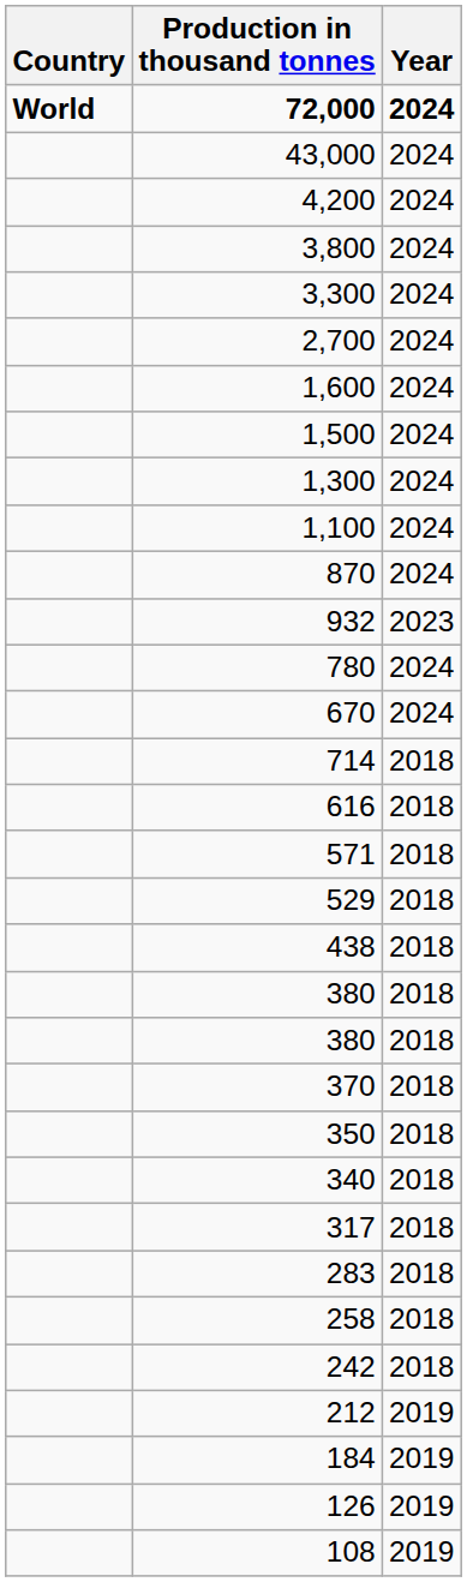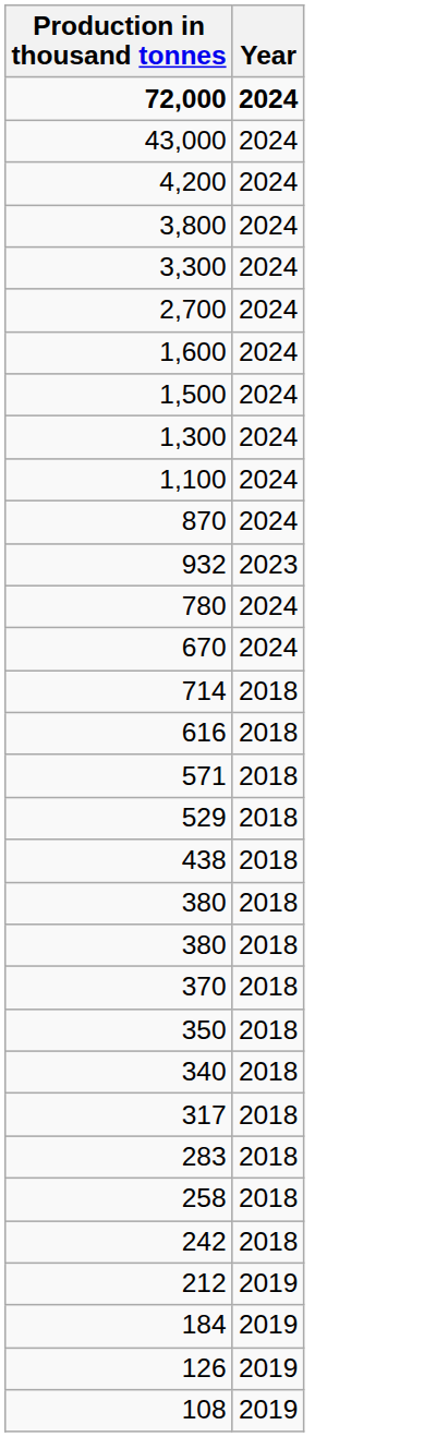- column: Country | World
